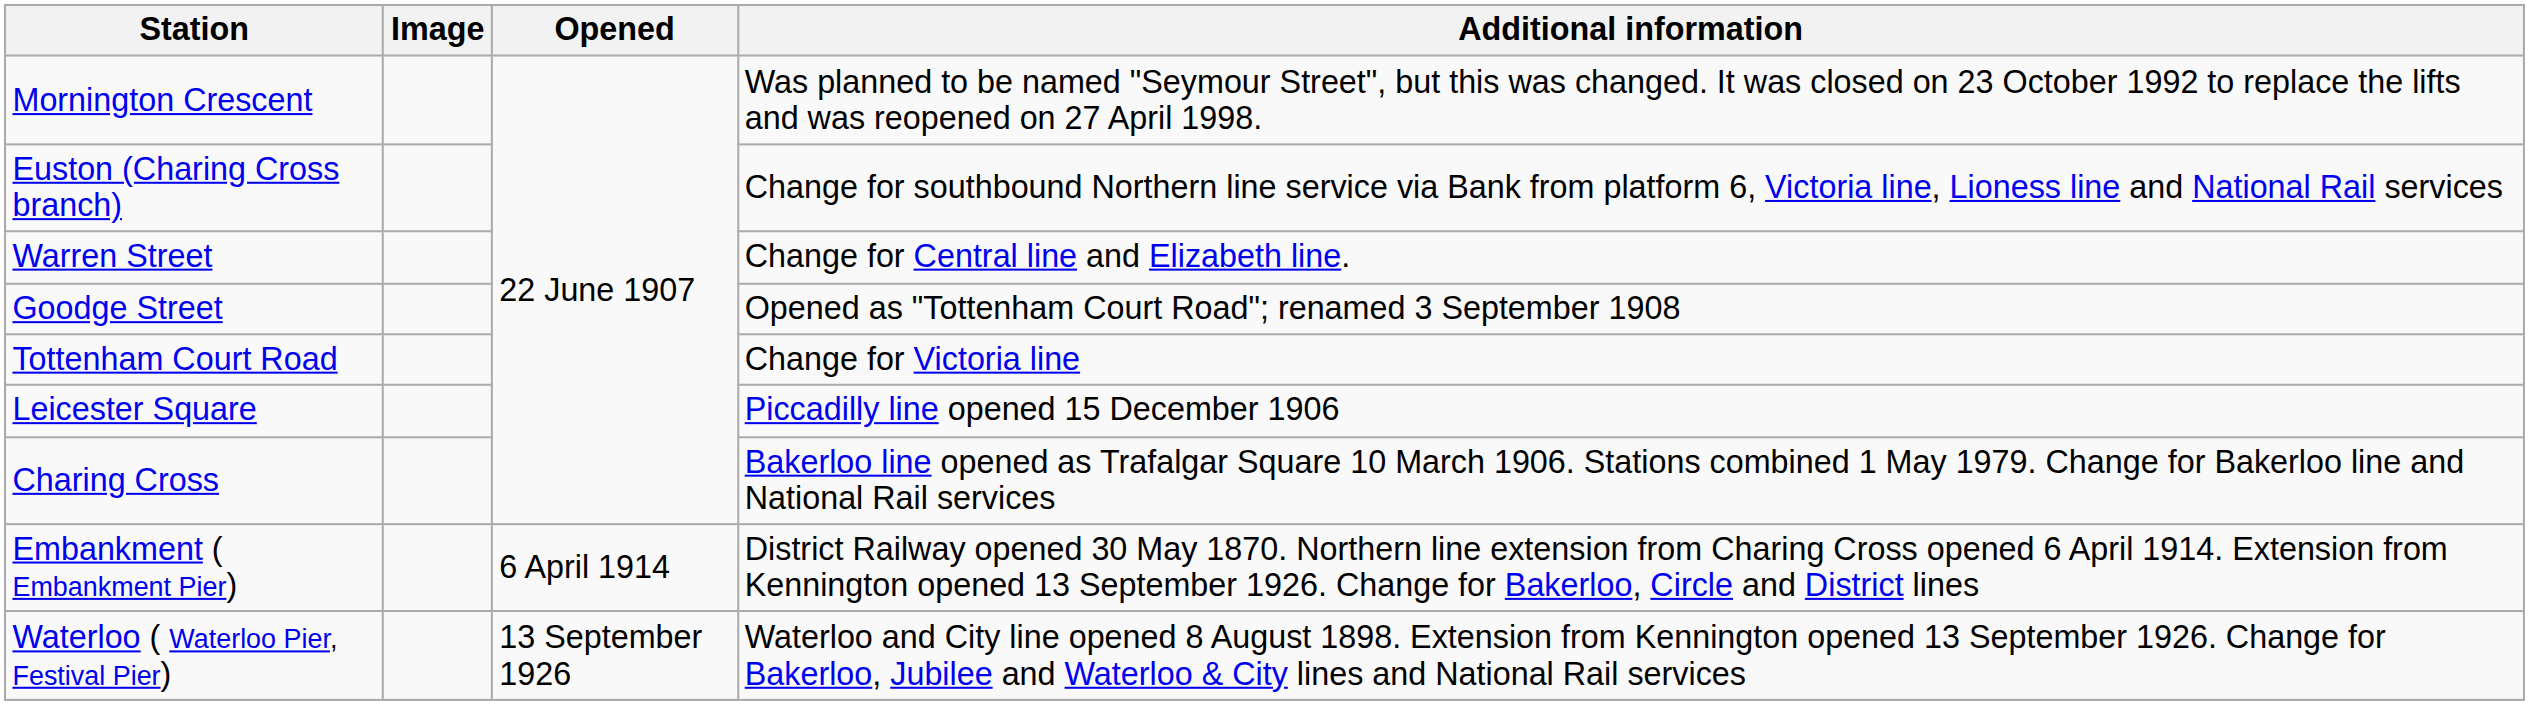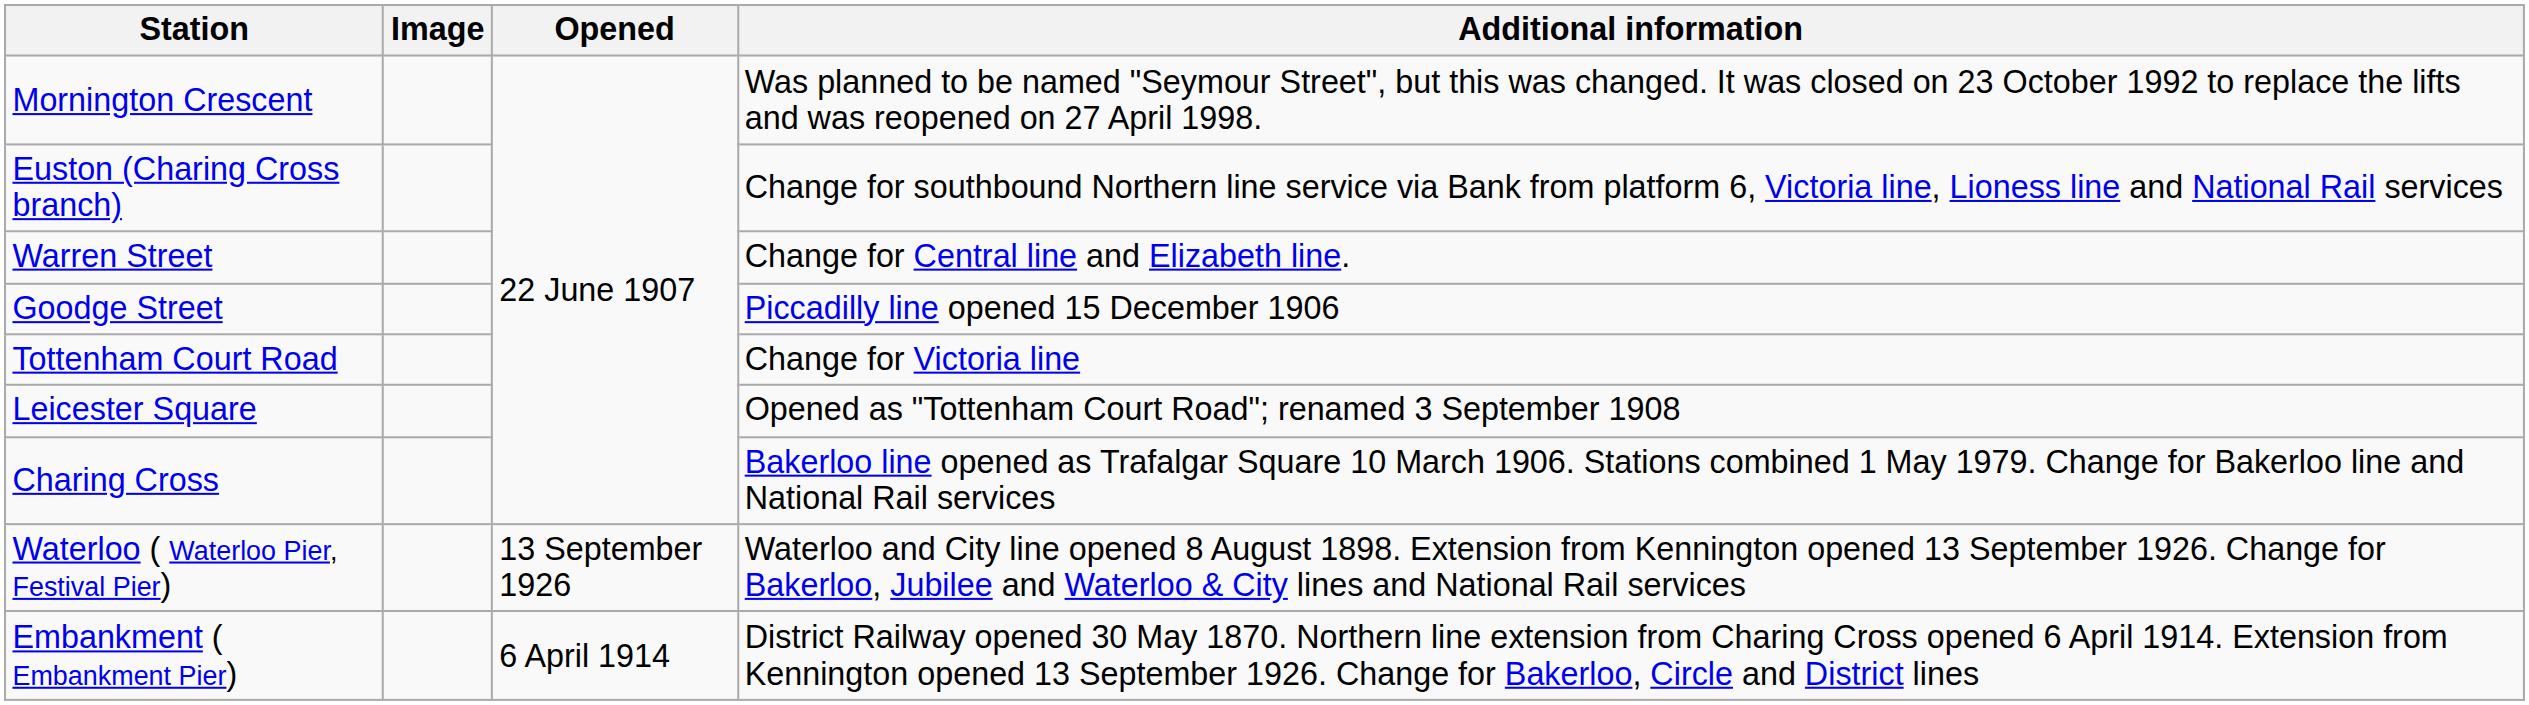Goodge Street | Additional information: Opened as "Tottenham Court Road"; renamed 3 September 1908 -> Piccadilly line opened 15 December 1906
Leicester Square | Additional information: Piccadilly line opened 15 December 1906 -> Opened as "Tottenham Court Road"; renamed 3 September 1908
rows swapped: Embankment ( Embankment Pier) <-> Waterloo ( Waterloo Pier, Festival Pier)
